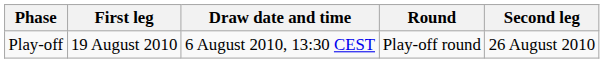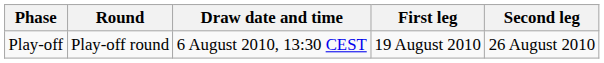columns swapped: Round <-> First leg
